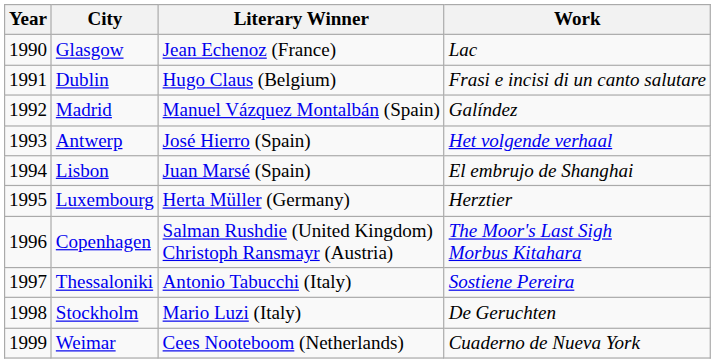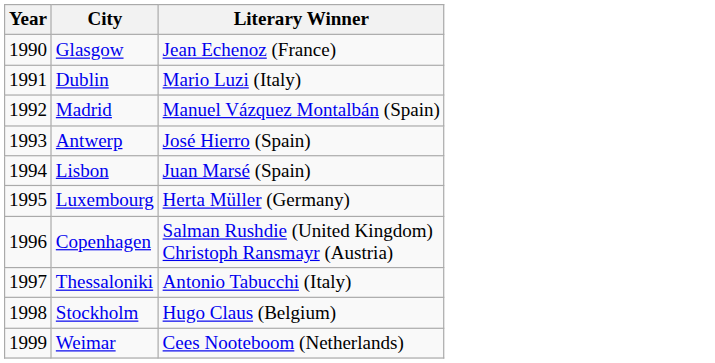- column: Work | Lac | Frasi e incisi di un canto salutare | Galíndez | Het volgende verhaal | El embrujo de Shanghai | Herztier | The Moor's Last Sigh Morbus Kitahara | Sostiene Pereira | De Geruchten | Cuaderno de Nueva York
Dublin | Literary Winner: Hugo Claus (Belgium) -> Mario Luzi (Italy)
Stockholm | Literary Winner: Mario Luzi (Italy) -> Hugo Claus (Belgium)
